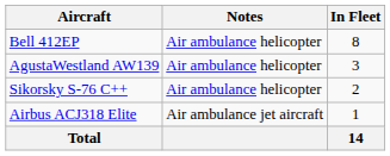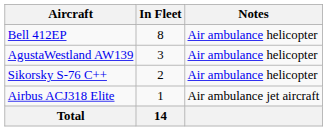columns swapped: In Fleet <-> Notes
